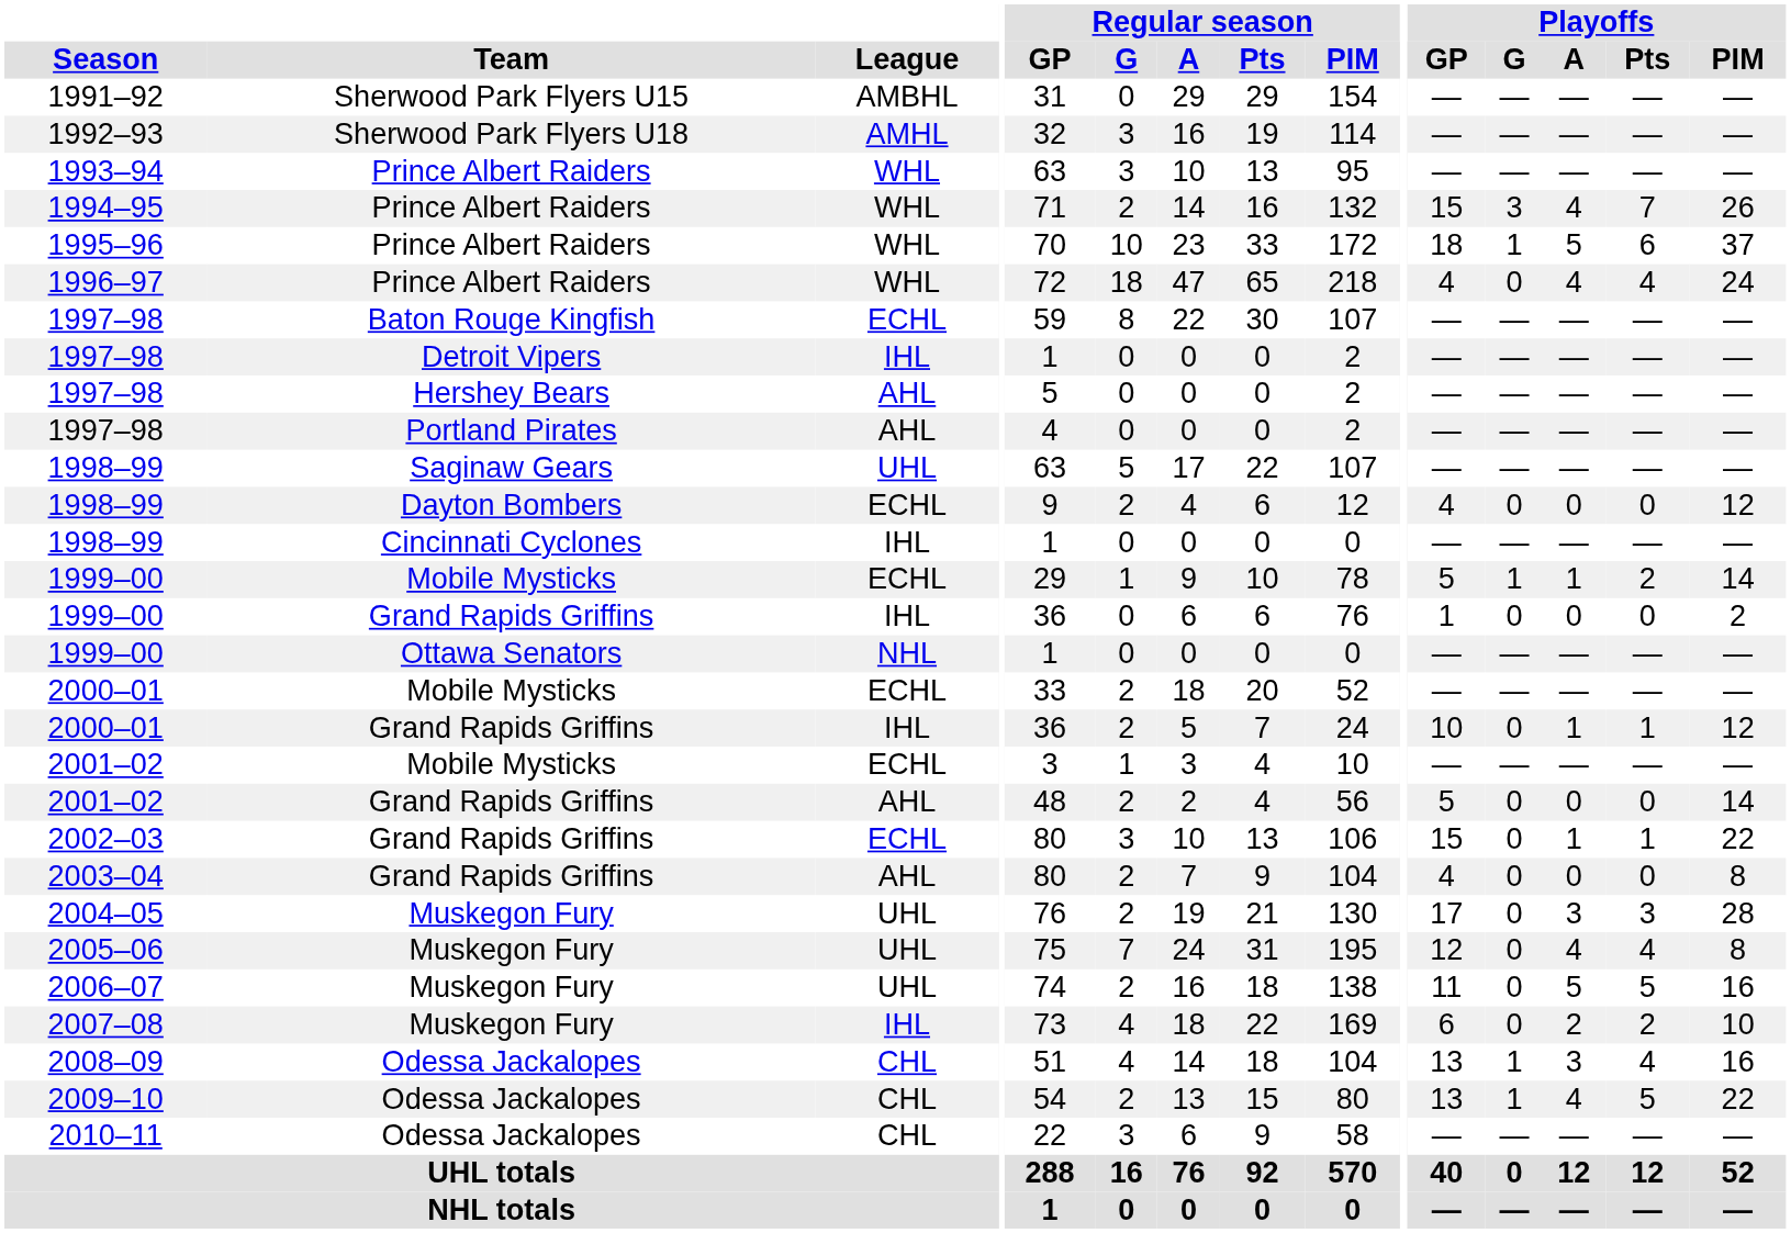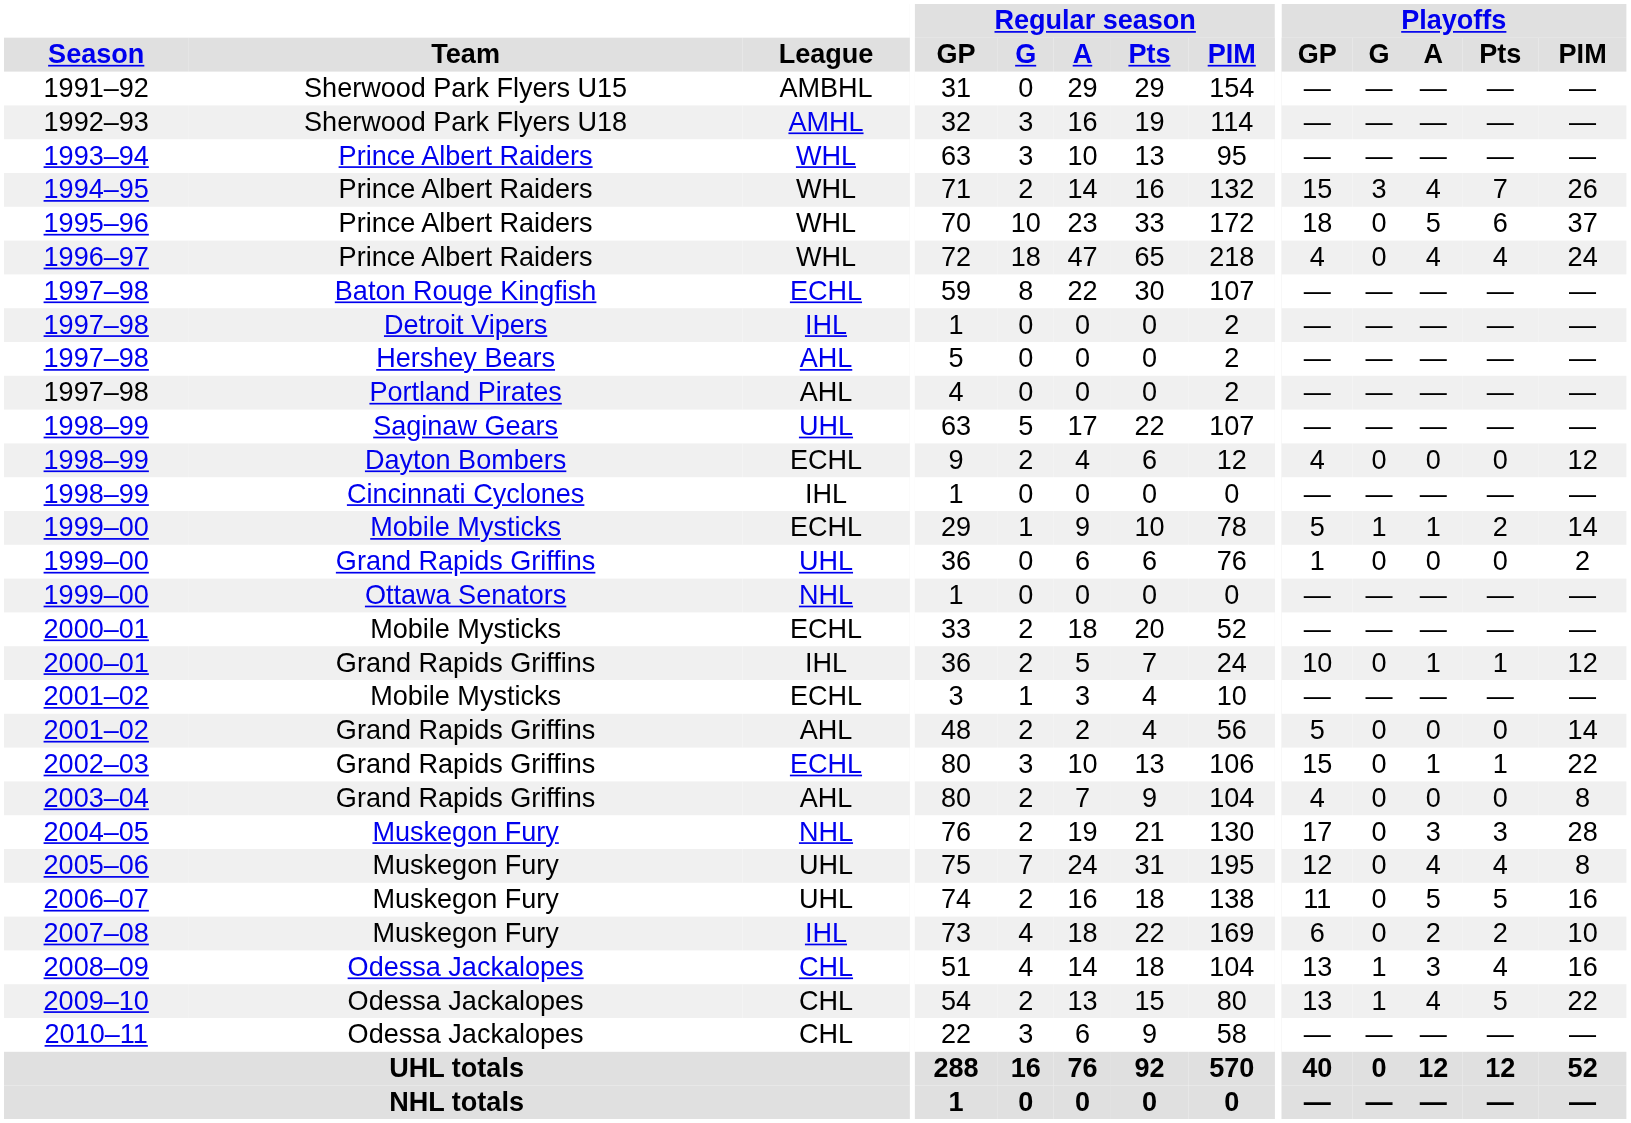1995–96 | Playoffs / G: 1 -> 0
1999–00 / Grand Rapids Griffins | League: IHL -> UHL
2004–05 | League: UHL -> NHL
